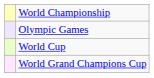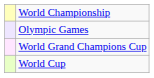rows swapped: World Cup <-> World Grand Champions Cup
